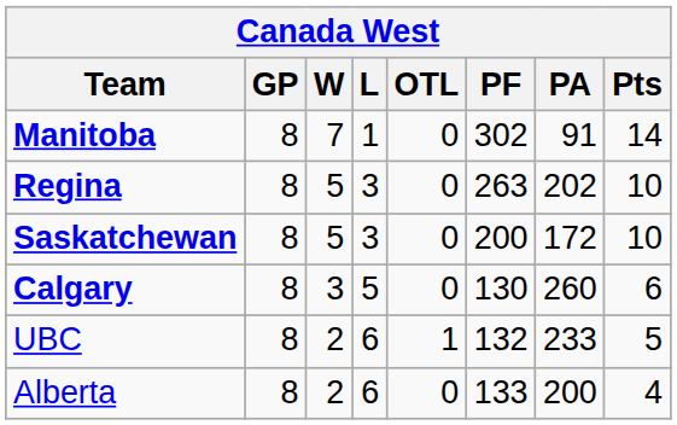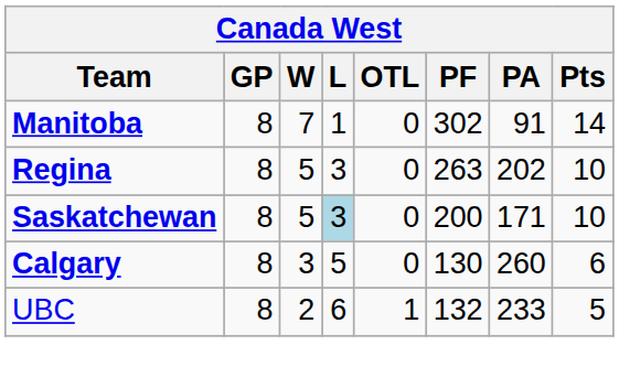Saskatchewan | L: no background -> lightblue background
Saskatchewan | PA: 172 -> 171
- row: Alberta | 8 | 2 | 6 | 0 | 133 | 200 | 4
